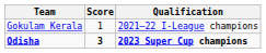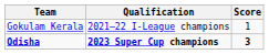columns swapped: Qualification <-> Score
